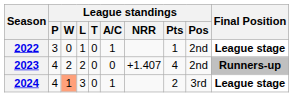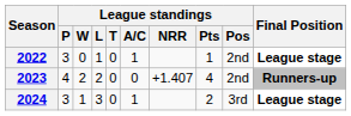2024 | League standings / P: 4 -> 3
2024 | League standings / W: lightsalmon background -> no background
